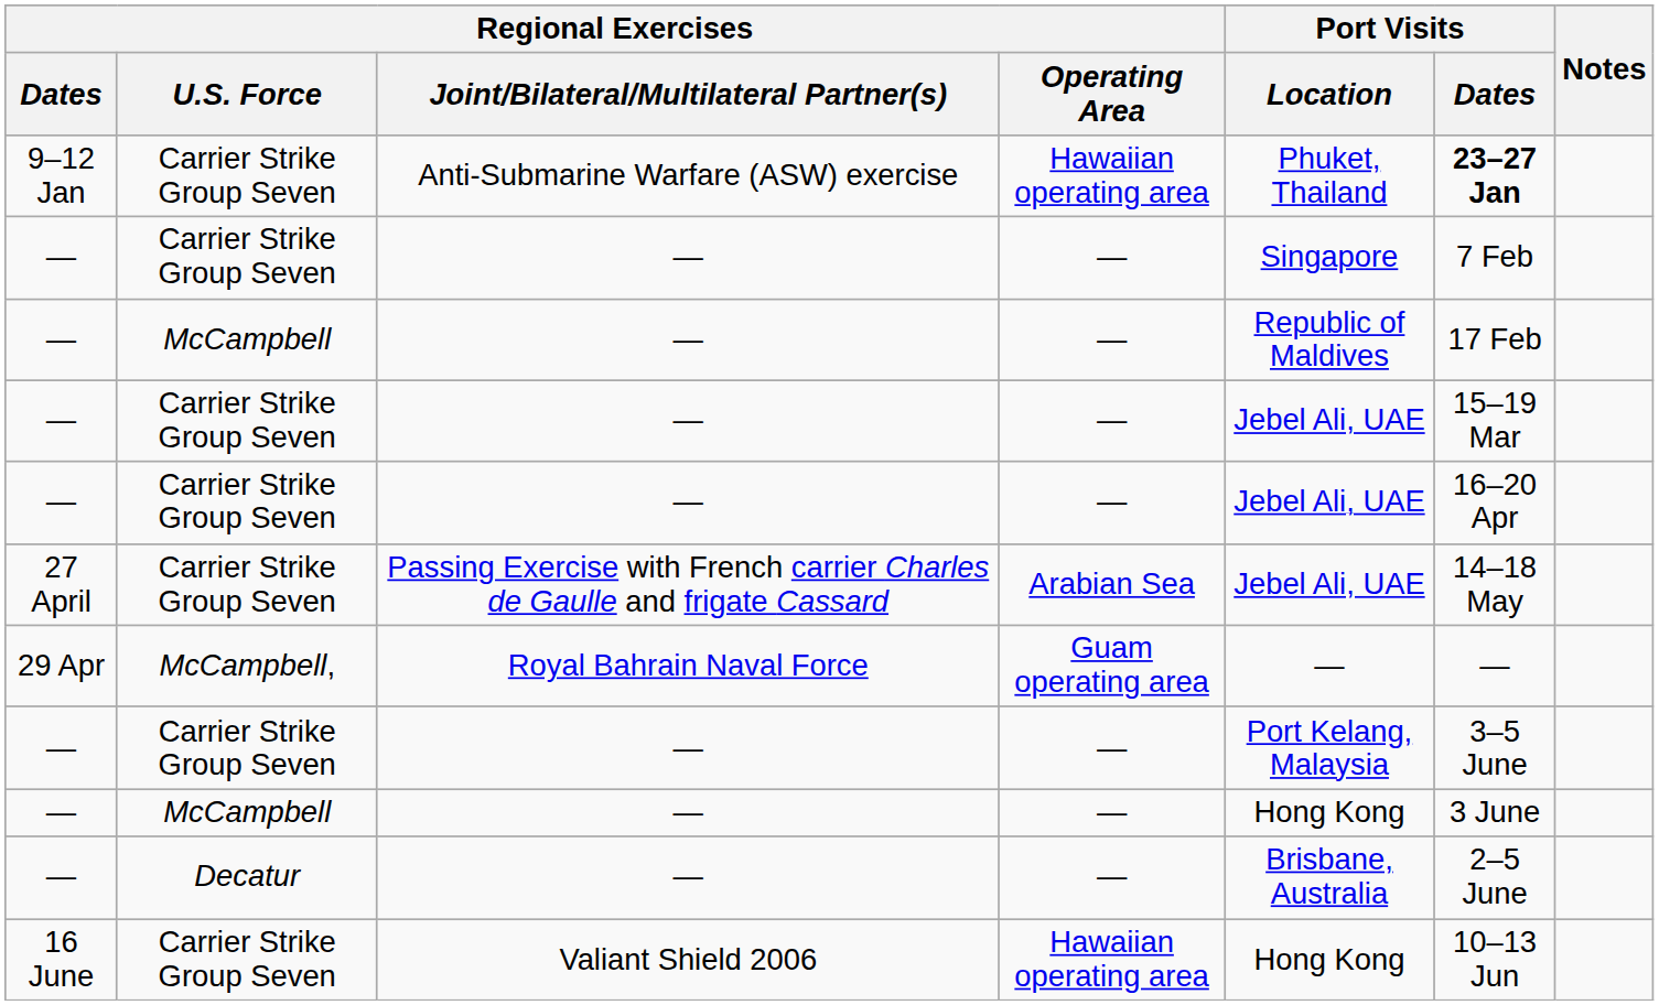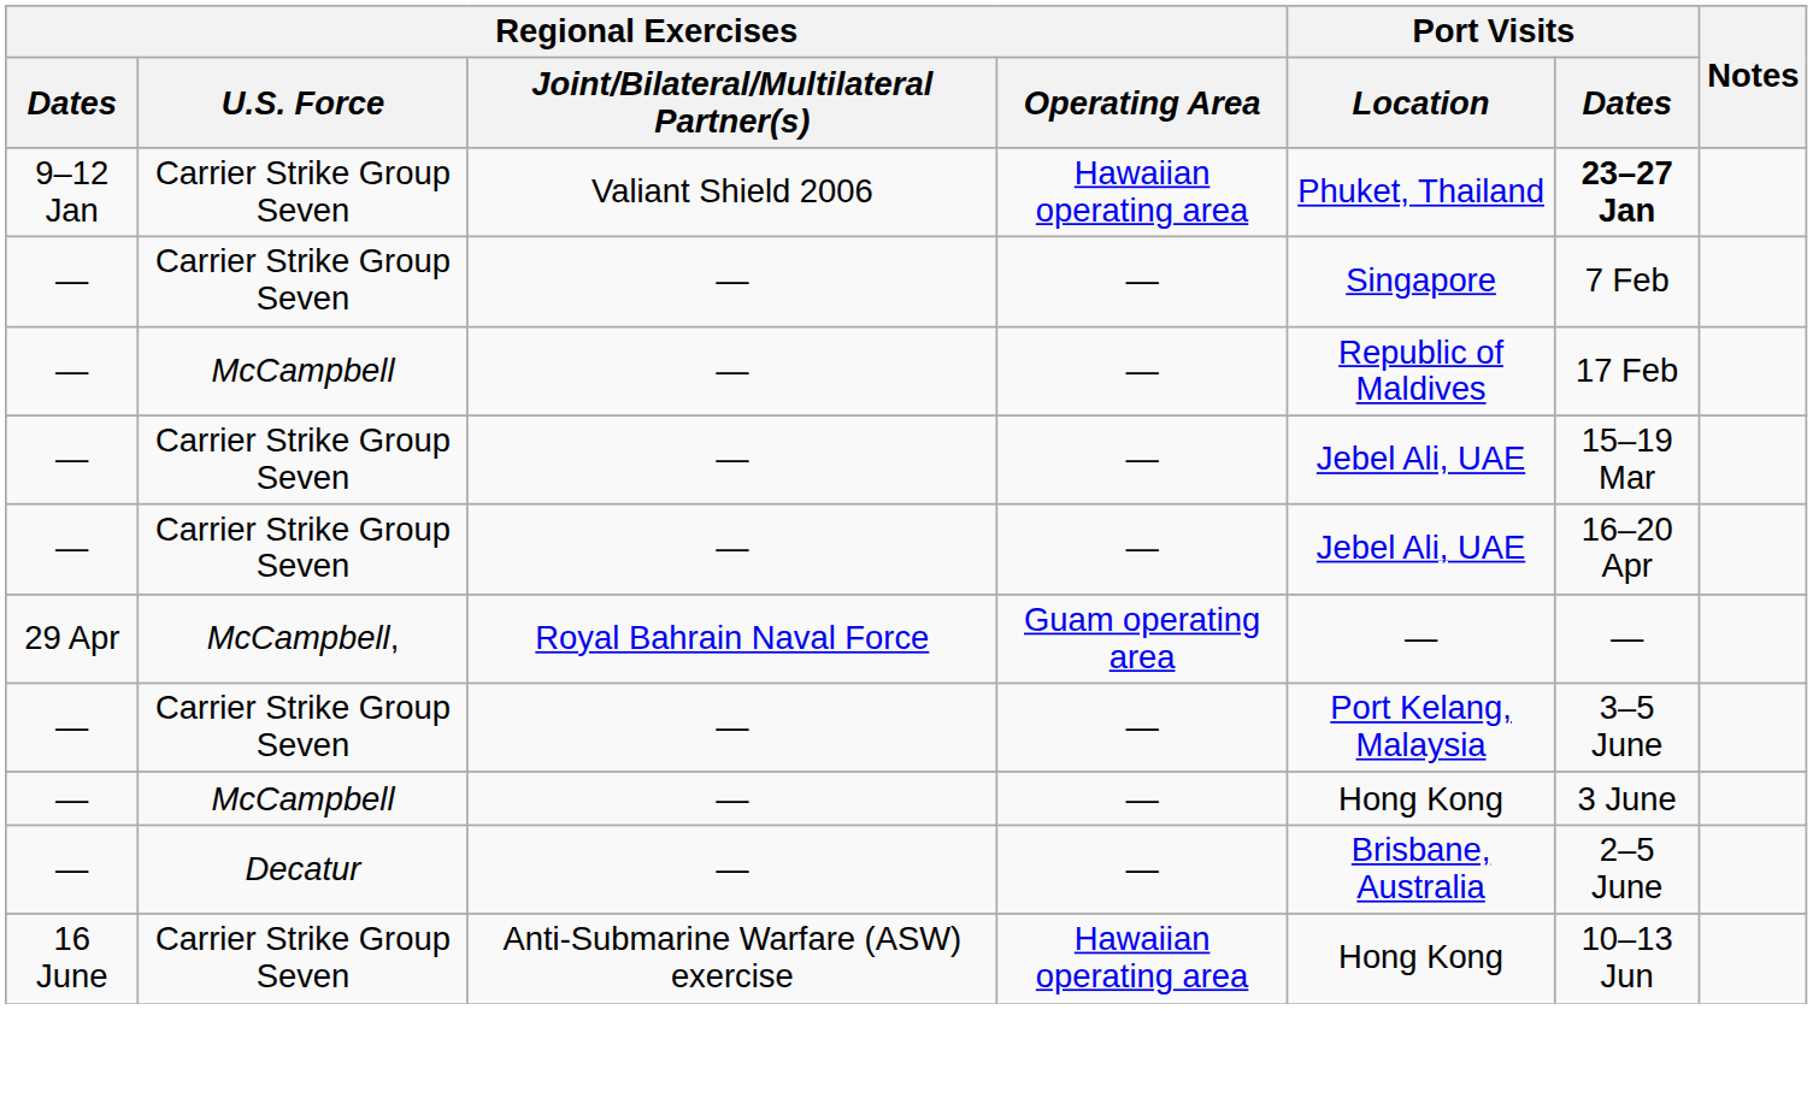9–12 Jan | Regional Exercises / Joint/Bilateral/Multilateral Partner(s): Anti-Submarine Warfare (ASW) exercise -> Valiant Shield 2006
- row: 27 April | Carrier Strike Group Seven | Passing Exercise with French carrier Charles de Gaulle and frigate Cassard | Arabian Sea | Jebel Ali, UAE | 14–18 May
16 June | Regional Exercises / Joint/Bilateral/Multilateral Partner(s): Valiant Shield 2006 -> Anti-Submarine Warfare (ASW) exercise
